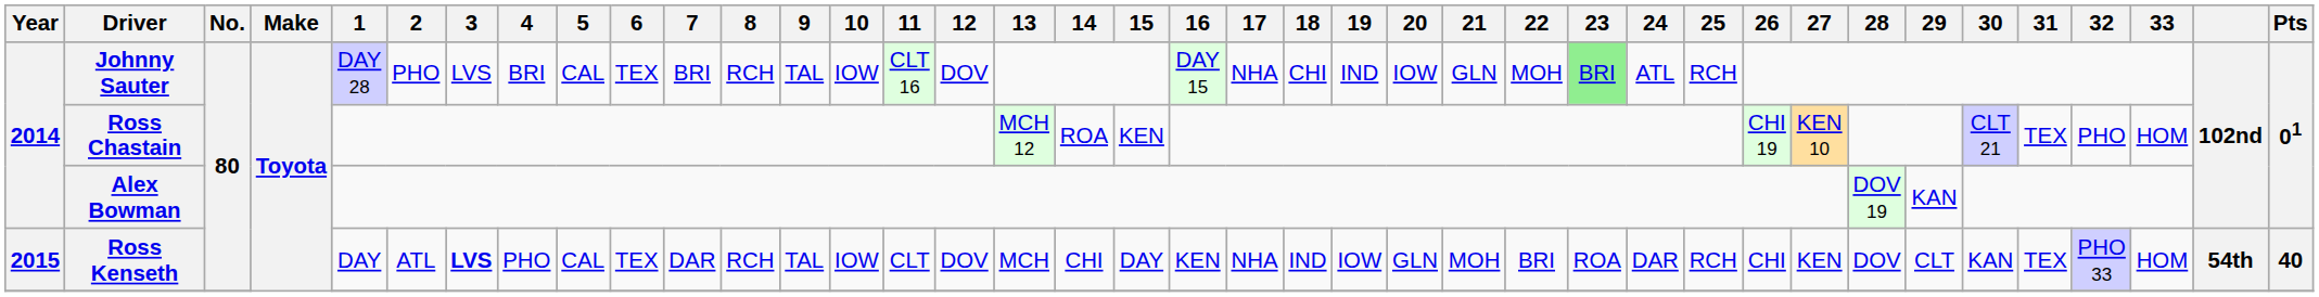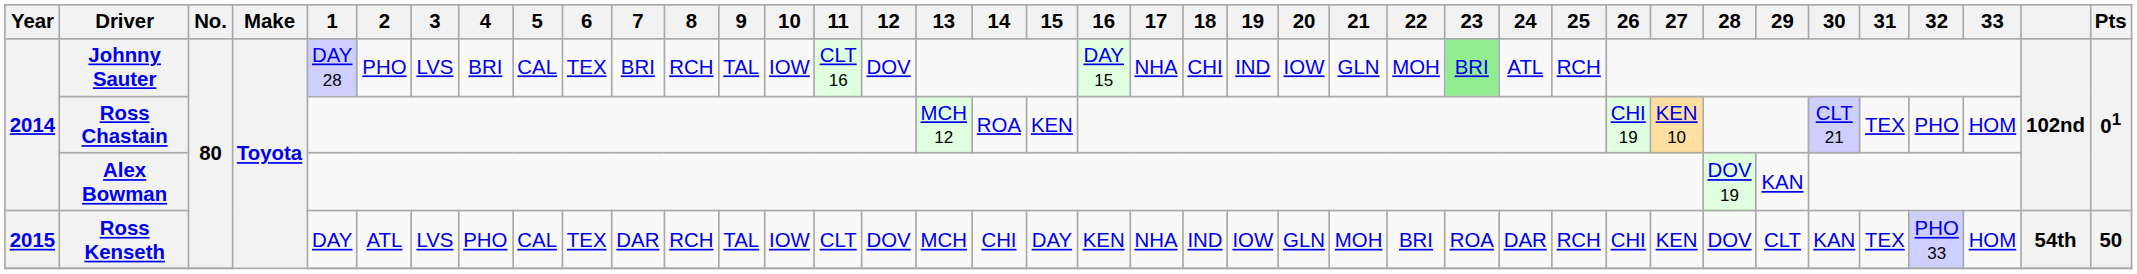Ross Kenseth | 3: bold -> normal
Ross Kenseth | Pts: 40 -> 50
